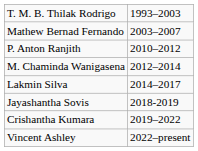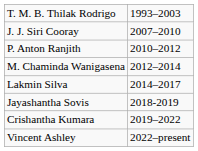- row: Mathew Bernad Fernando | 2003–2007
+ row: J. J. Siri Cooray | 2007–2010
